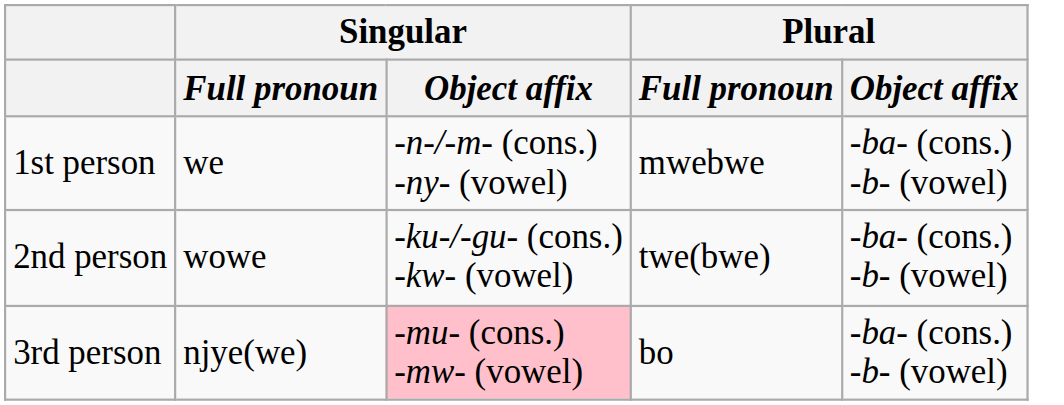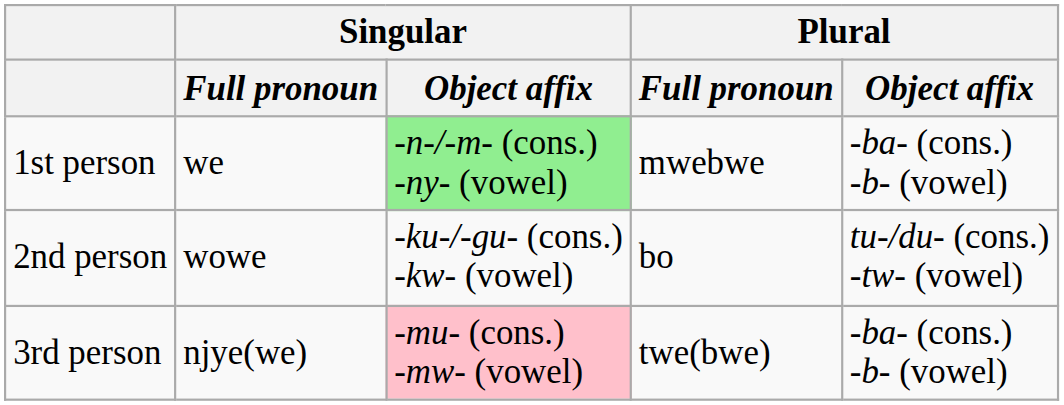1st person | Singular / Object affix: no background -> lightgreen background
2nd person | Plural / Full pronoun: twe(bwe) -> bo
2nd person | Plural / Object affix: -ba- (cons.) -b- (vowel) -> tu-/du- (cons.) -tw- (vowel)
3rd person | Plural / Full pronoun: bo -> twe(bwe)
